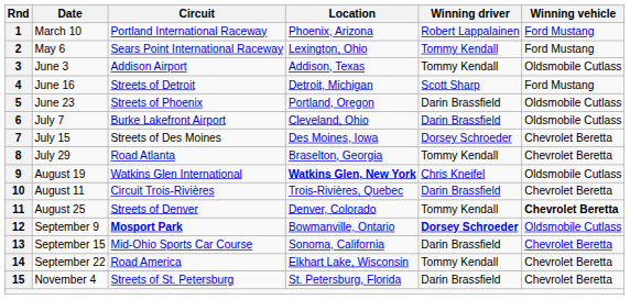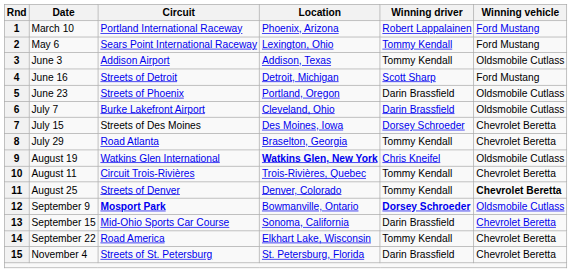10 | Winning driver: Darin Brassfield -> Tommy Kendall
